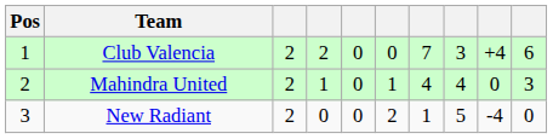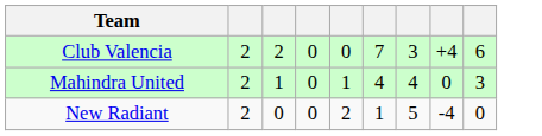- column: Pos | 1 | 2 | 3
